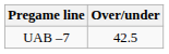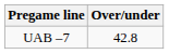UAB –7 | Over/under: 42.5 -> 42.8
